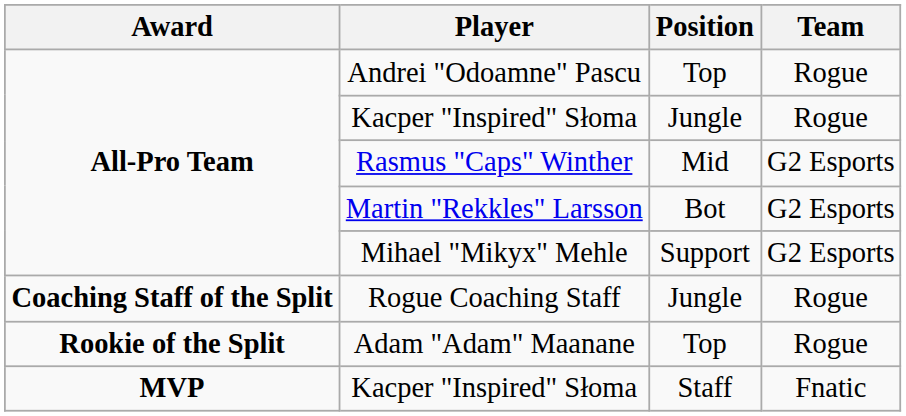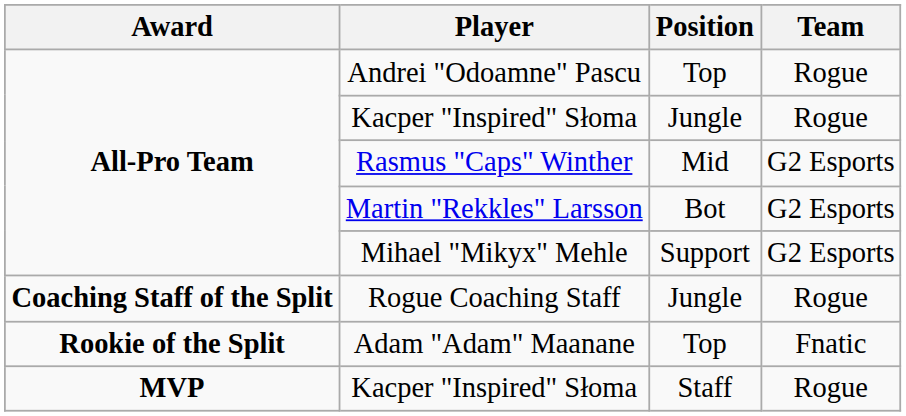Adam "Adam" Maanane | Team: Rogue -> Fnatic
MVP / Kacper "Inspired" Słoma | Team: Fnatic -> Rogue
